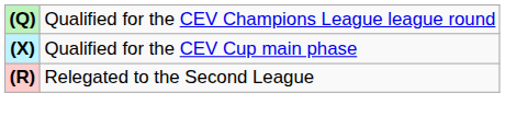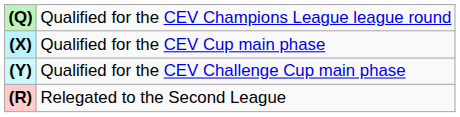+ row: (Y) | Qualified for the CEV Challenge Cup main phase
